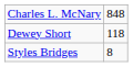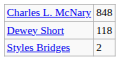Styles Bridges | column 2: 8 -> 2
